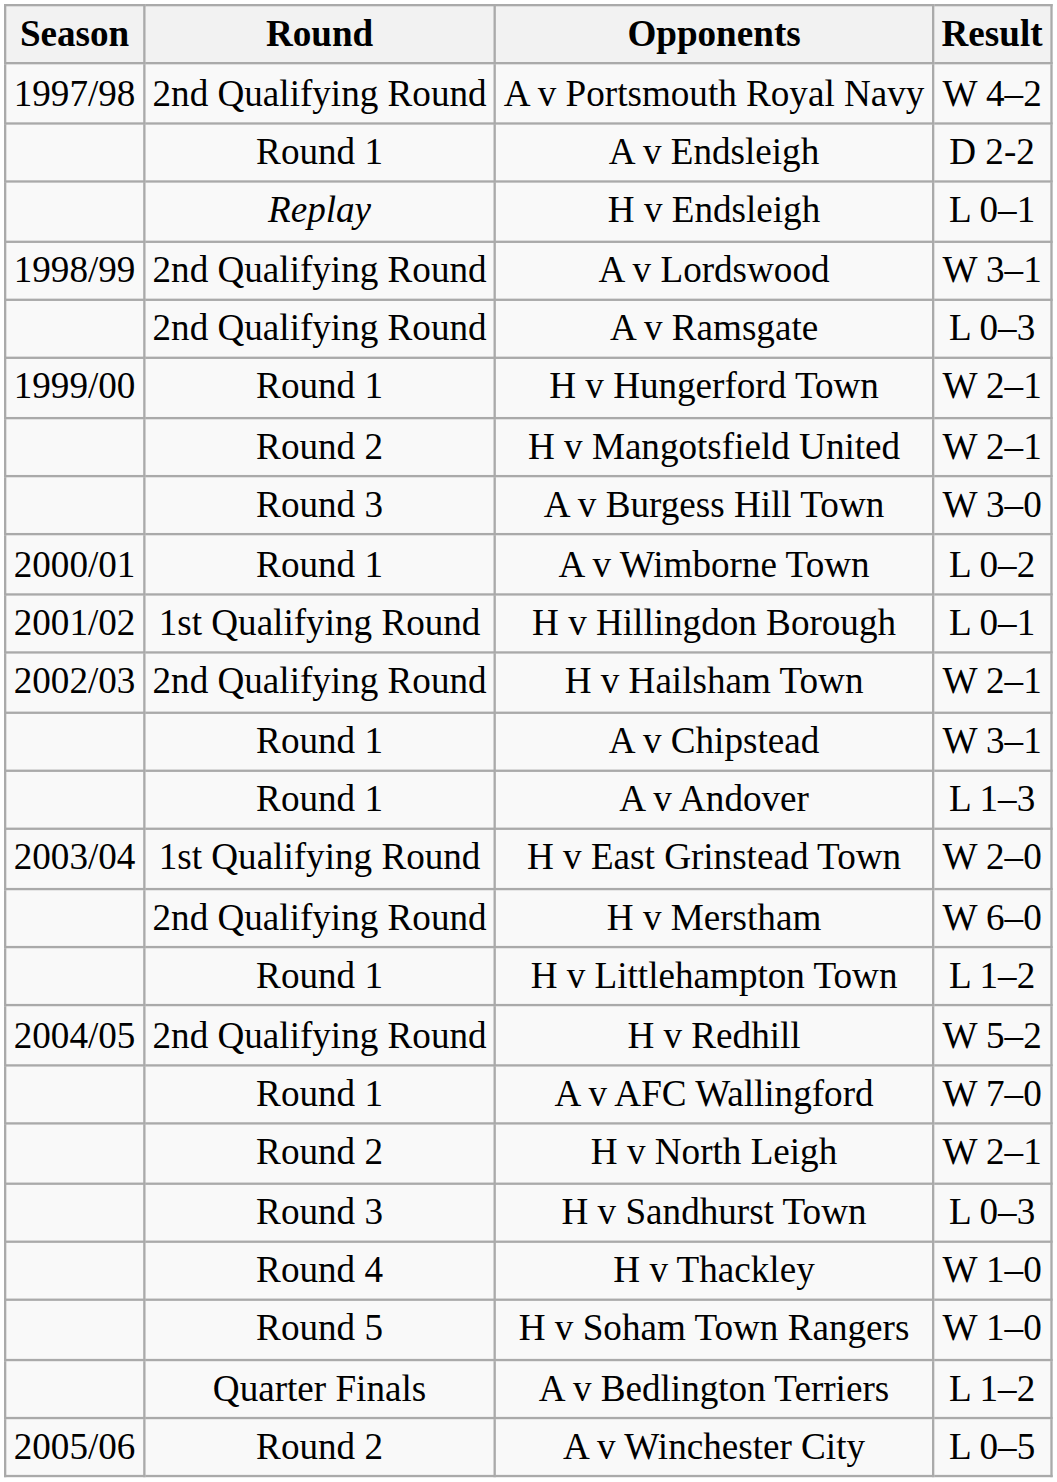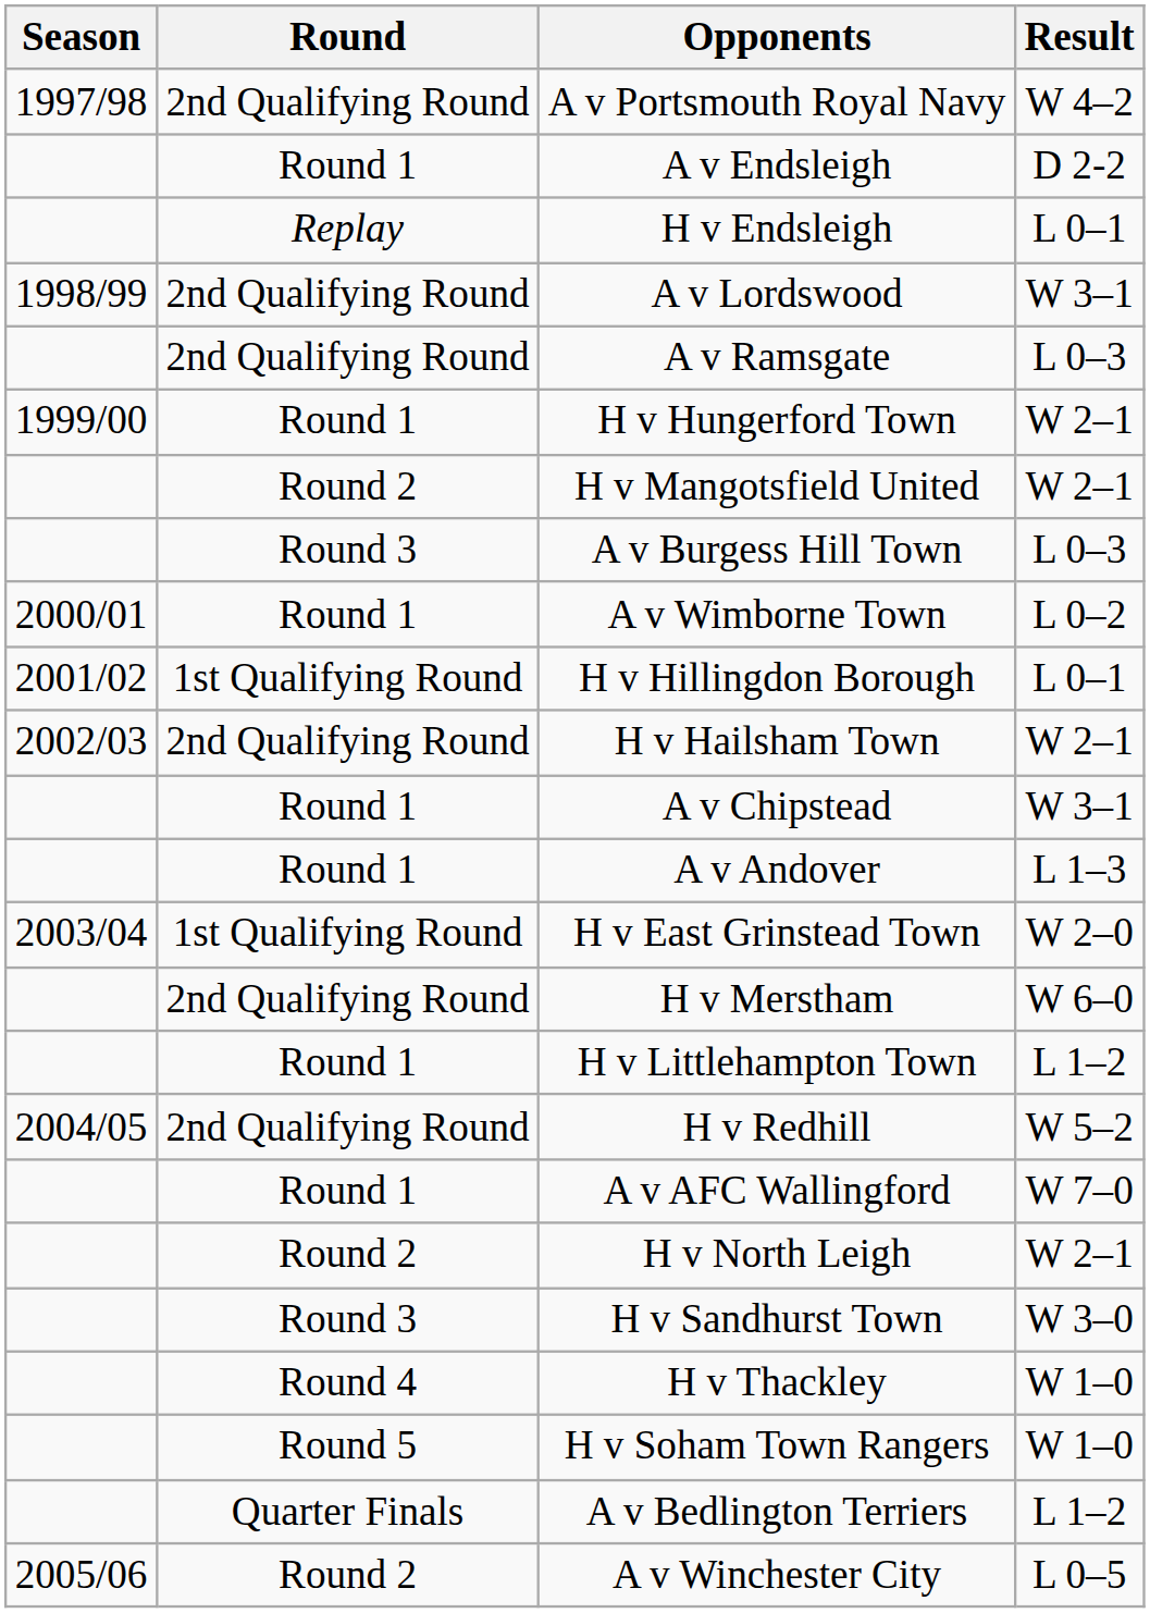A v Burgess Hill Town | Result: W 3–0 -> L 0–3
H v Sandhurst Town | Result: L 0–3 -> W 3–0
